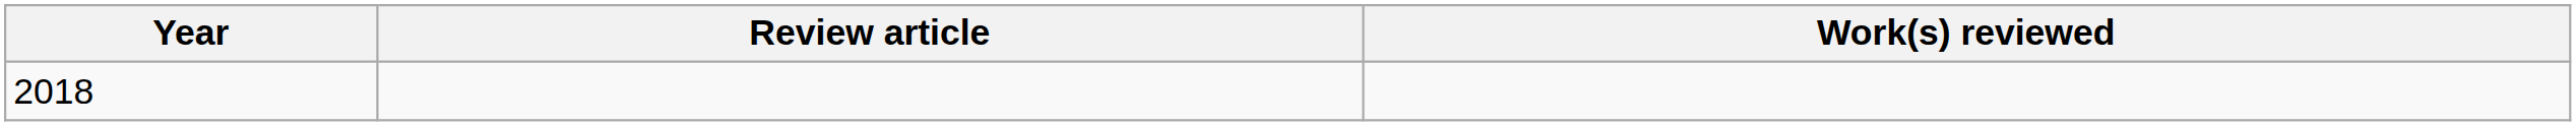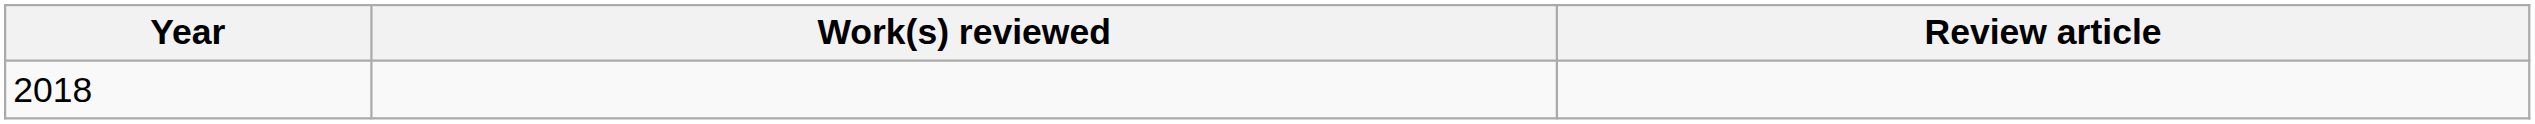columns swapped: Review article <-> Work(s) reviewed
